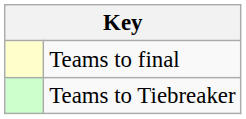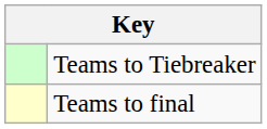rows swapped: Teams to final <-> Teams to Tiebreaker
